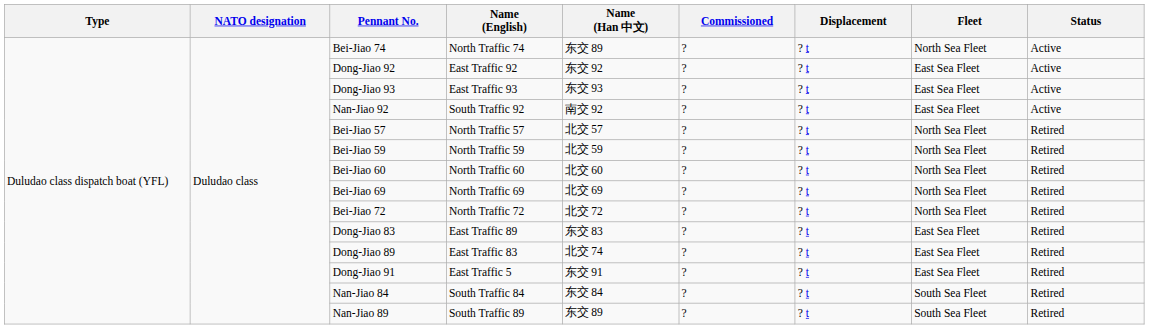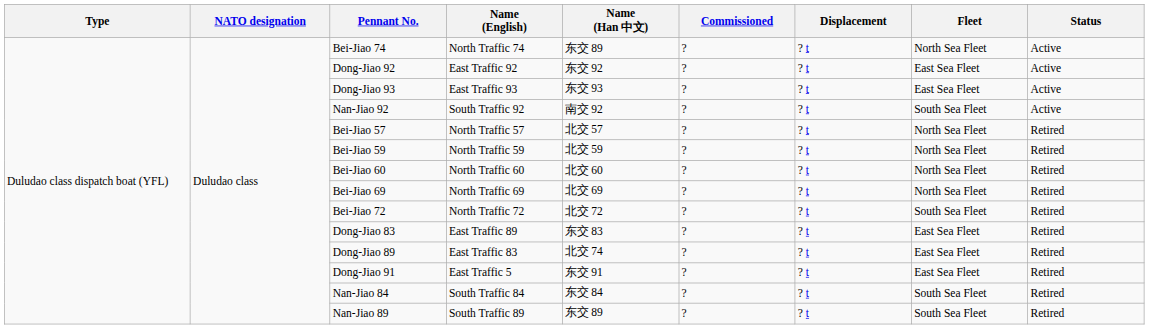Nan-Jiao 92 | Fleet: East Sea Fleet -> South Sea Fleet
Bei-Jiao 72 | Fleet: North Sea Fleet -> South Sea Fleet
